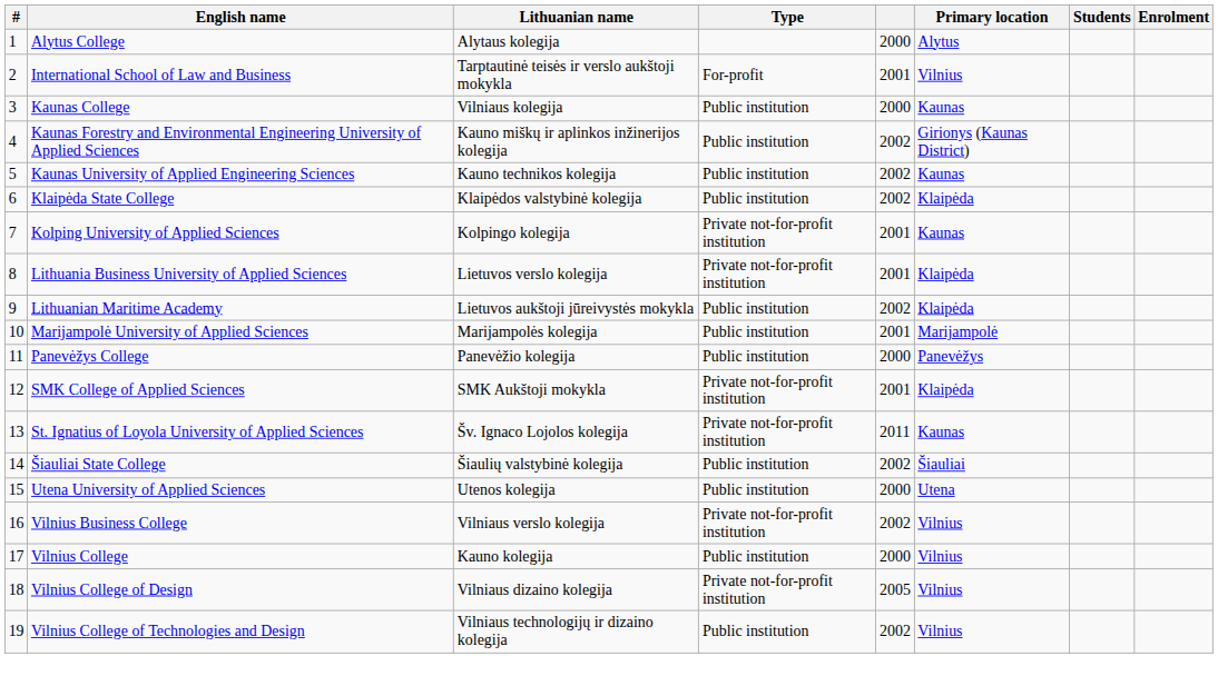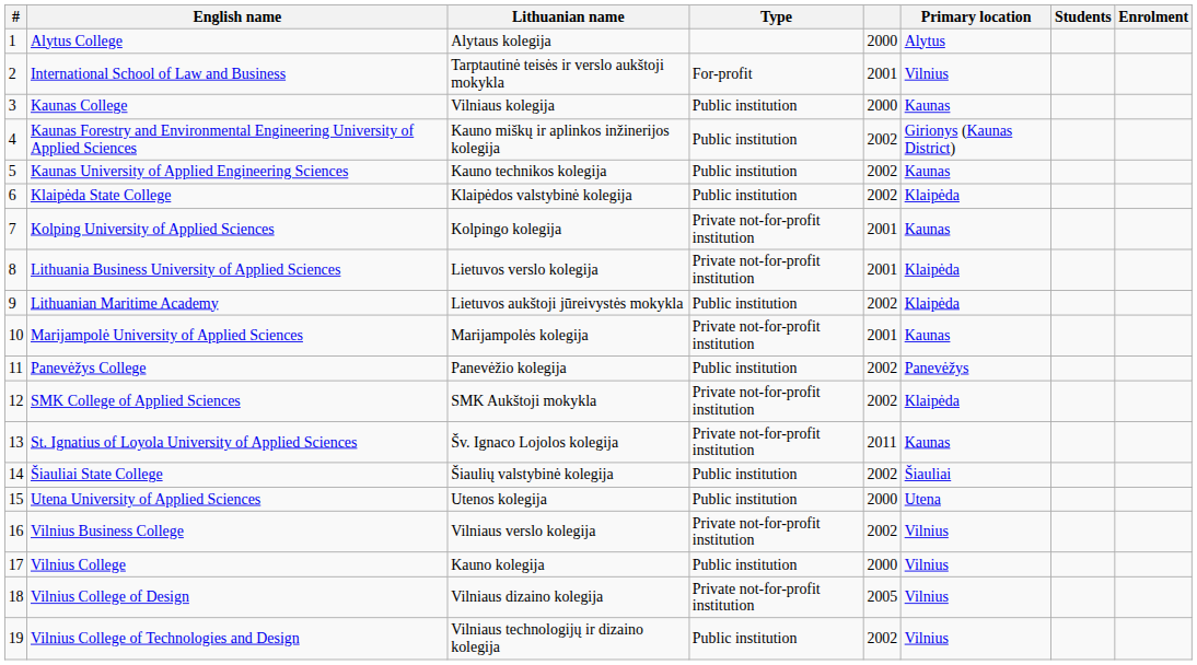Marijampolė University of Applied Sciences | Type: Public institution -> Private not-for-profit institution
Marijampolė University of Applied Sciences | Primary location: Marijampolė -> Kaunas
Panevėžys College | column 5: 2000 -> 2002
SMK College of Applied Sciences | column 5: 2001 -> 2002
